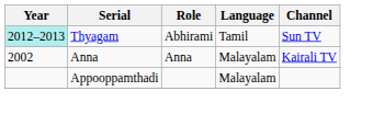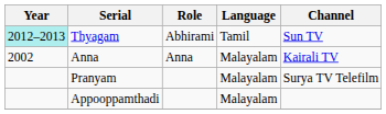+ row: Pranyam | Malayalam | Surya TV Telefilm
